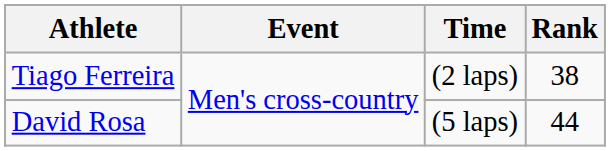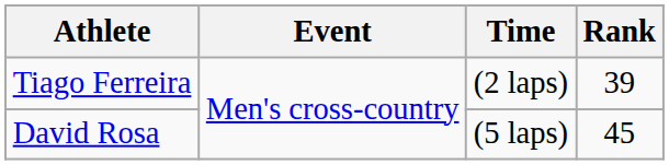Tiago Ferreira | Rank: 38 -> 39
David Rosa | Rank: 44 -> 45
